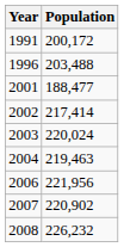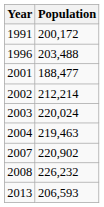2002 | Population: 217,414 -> 212,214
- row: 2006 | 221,956
+ row: 2013 | 206,593
